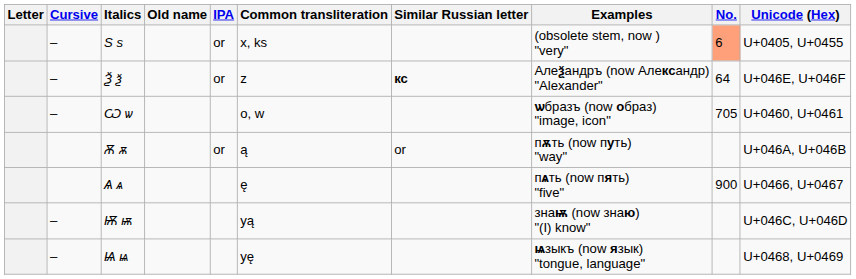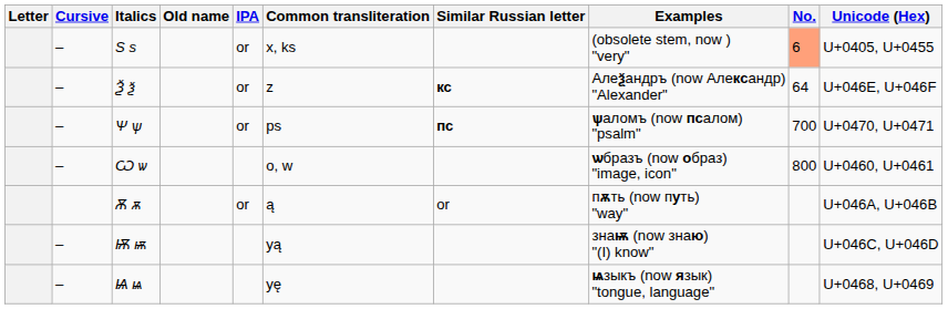+ row: – | Ѱ ѱ | or | ps | пс | ѱаломъ (now псалом) "psalm" | 700 | U+0470, U+0471
Ѡ ѡ | No.: 705 -> 800
- row: Ѧ ѧ | ę | пѧть (now пять) "five" | 900 | U+0466, U+0467
